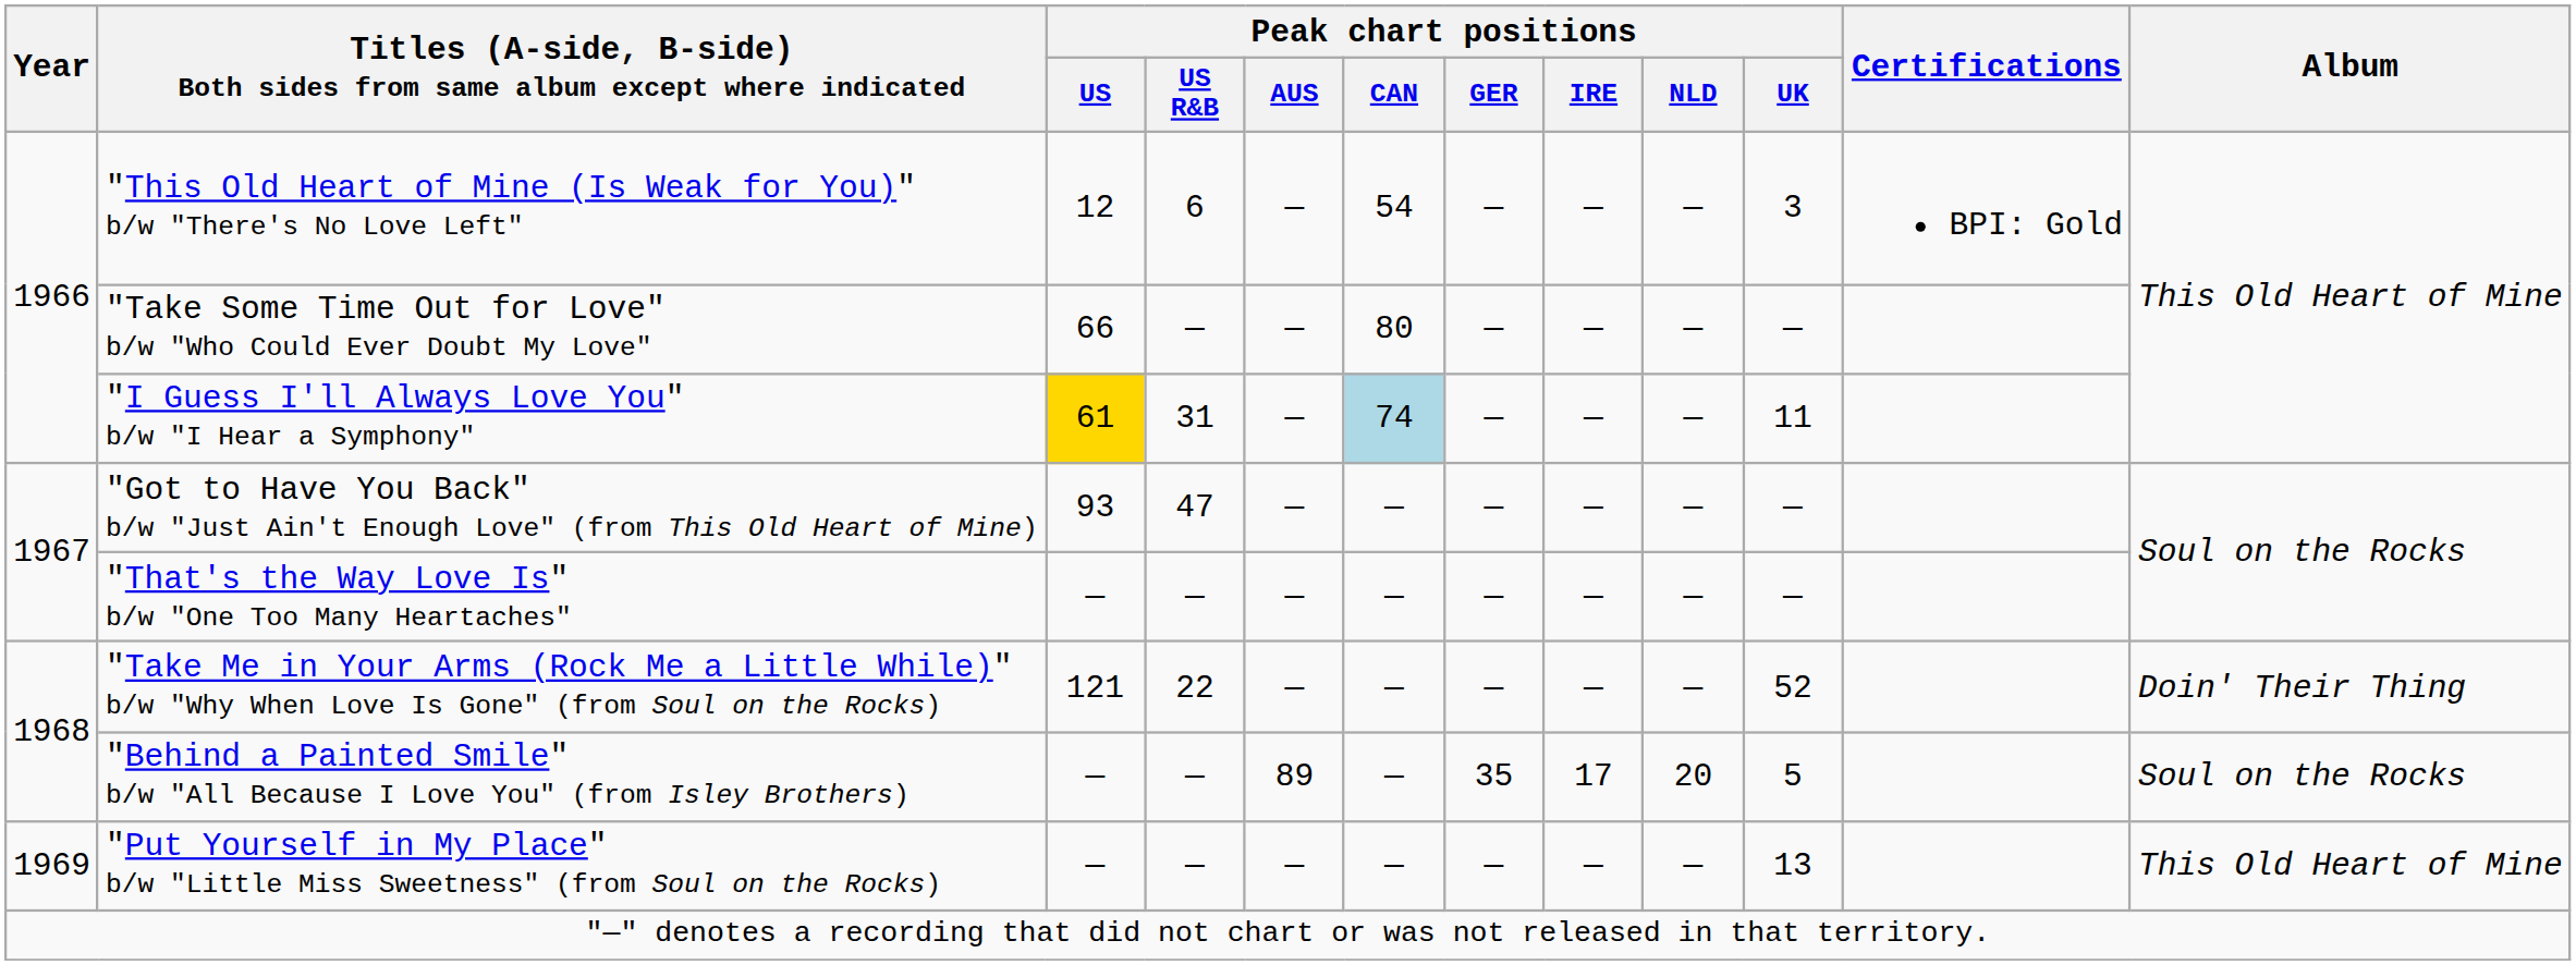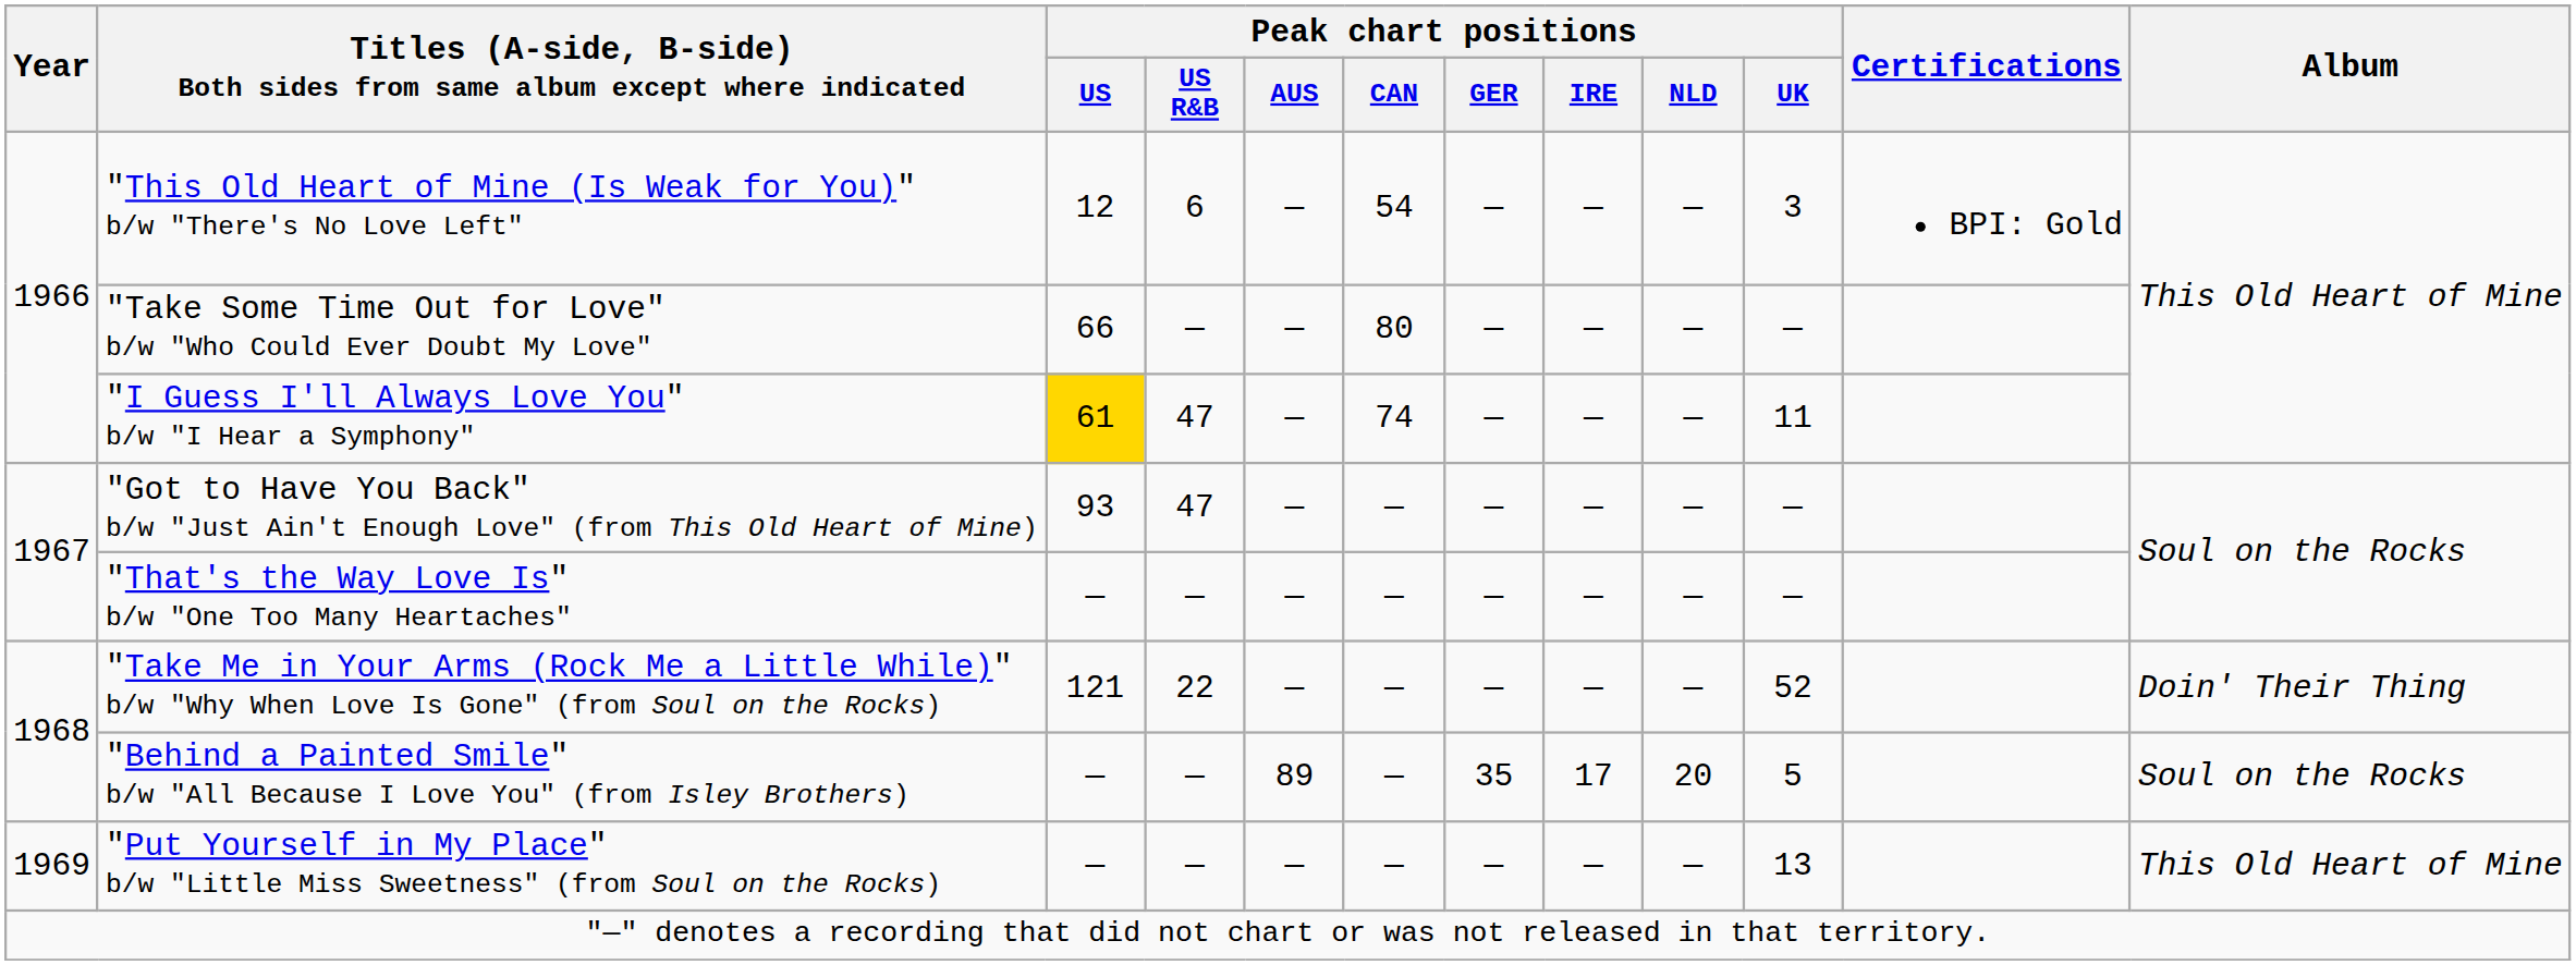"I Guess I'll Always Love You" b/w "I Hear a Symphony" | Peak chart positions / US R&B: 31 -> 47
"I Guess I'll Always Love You" b/w "I Hear a Symphony" | Peak chart positions / CAN: lightblue background -> no background
